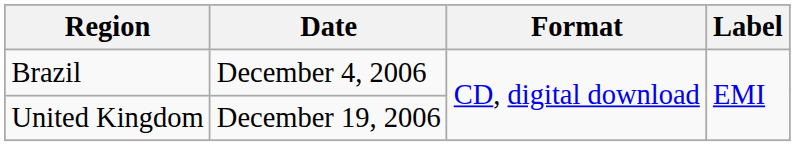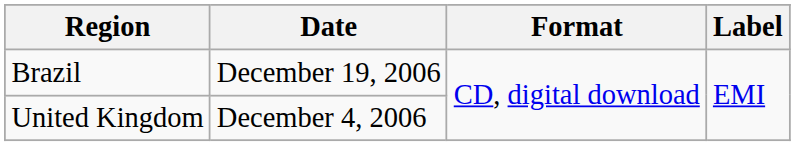Brazil | Date: December 4, 2006 -> December 19, 2006
United Kingdom | Date: December 19, 2006 -> December 4, 2006
